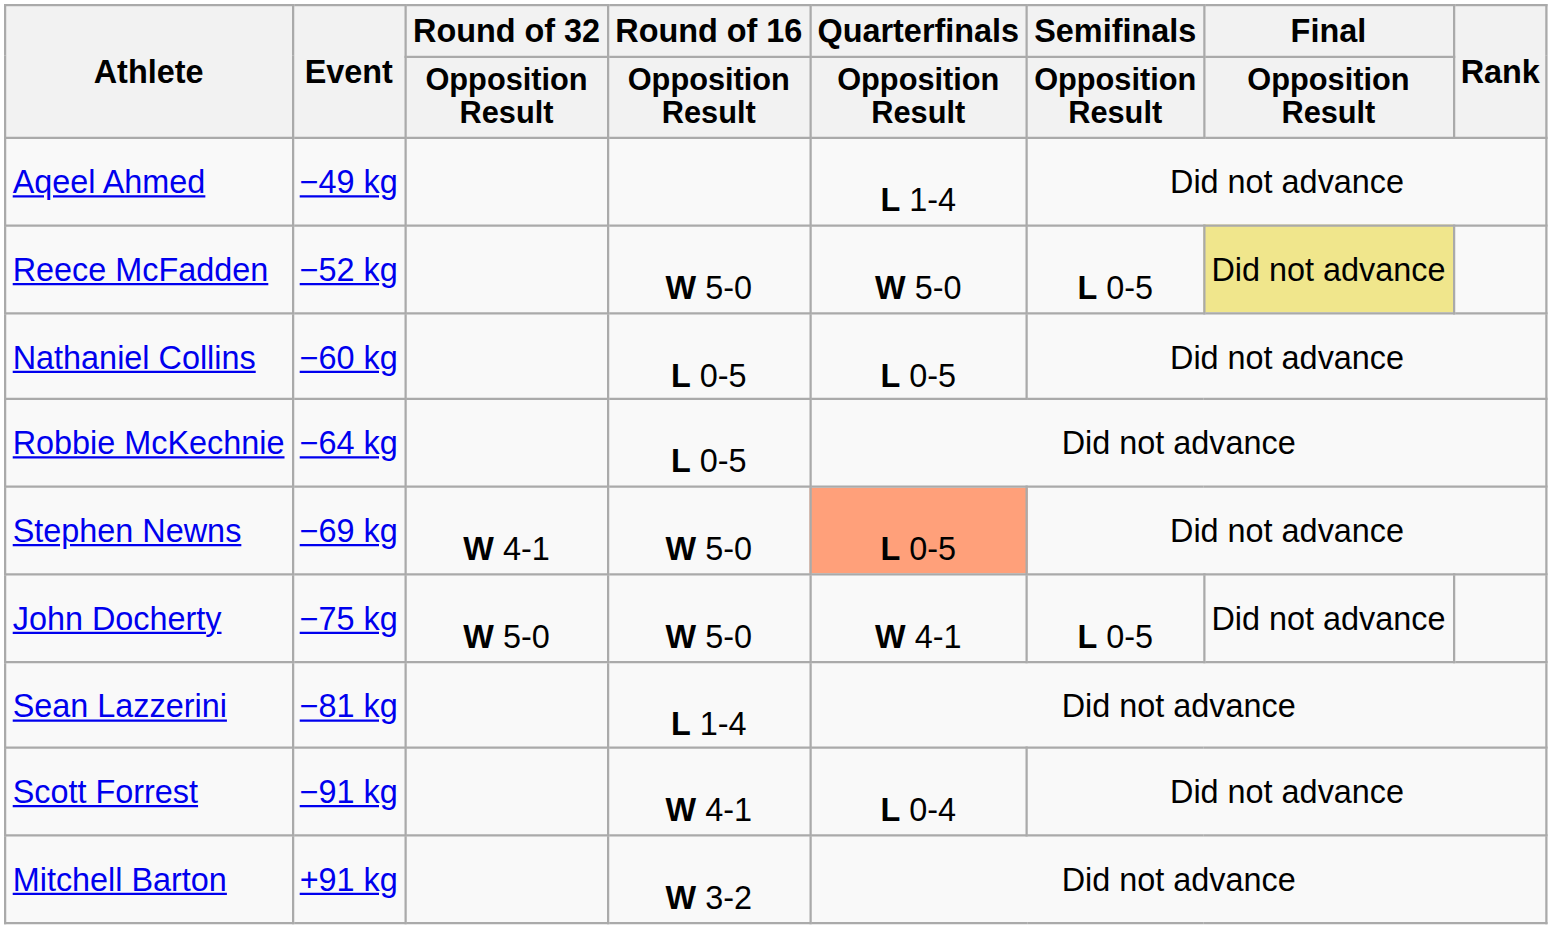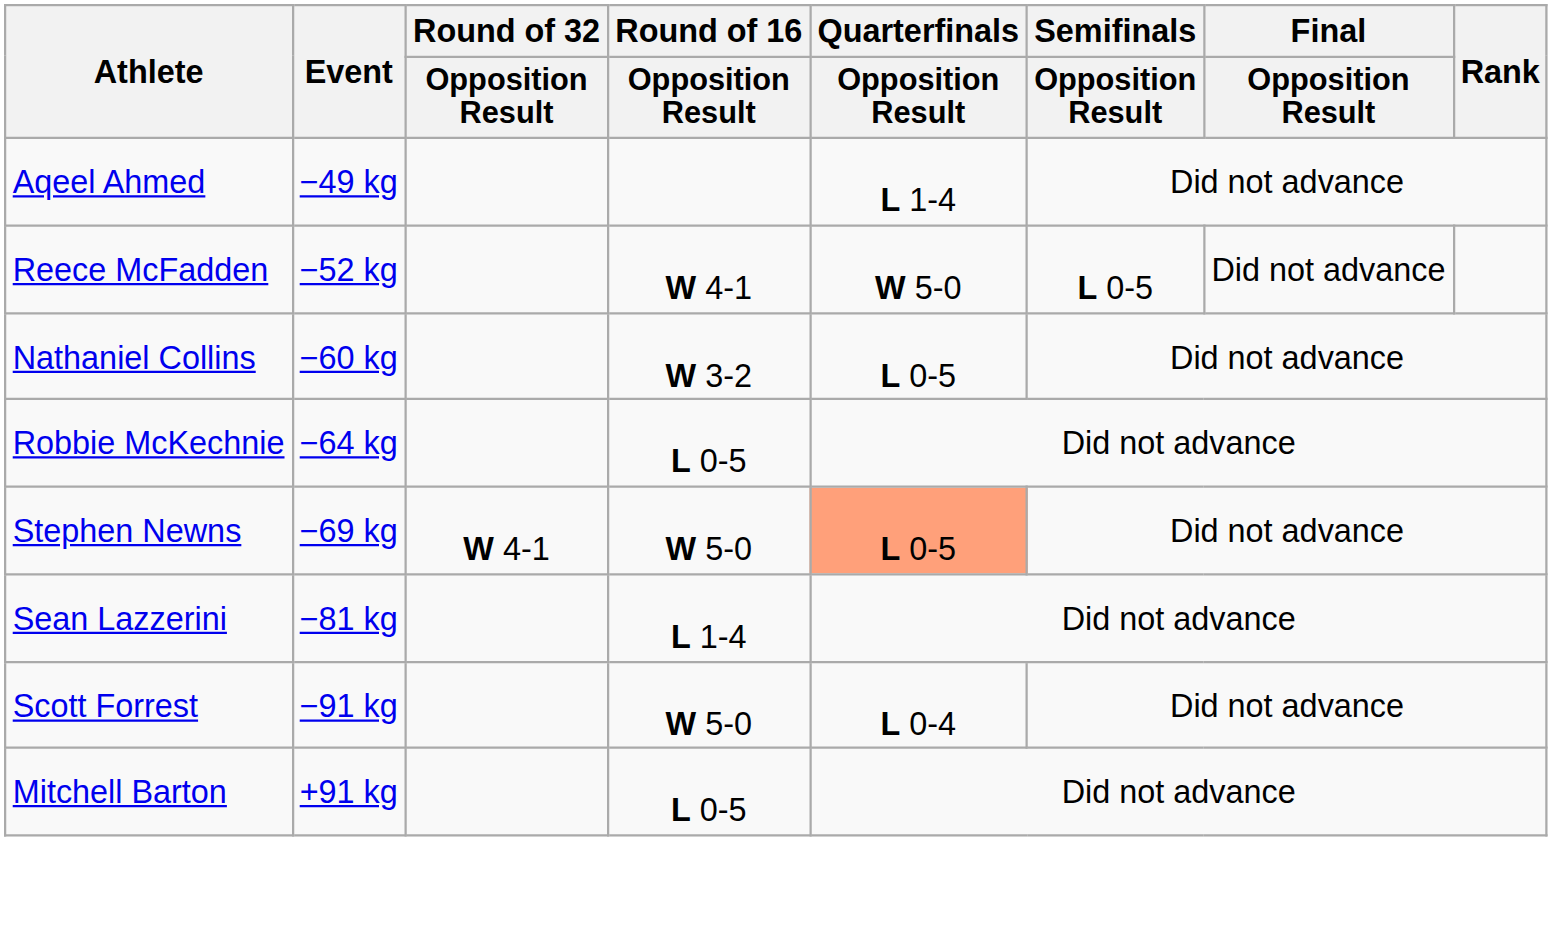Reece McFadden | Round of 16 / Opposition Result: W 5-0 -> W 4-1
Reece McFadden | Final / Opposition Result: khaki background -> no background
Nathaniel Collins | Round of 16 / Opposition Result: L 0-5 -> W 3-2
- row: John Docherty | −75 kg | W 5-0 | W 5-0 | W 4-1 | L 0-5 | Did not advance
Scott Forrest | Round of 16 / Opposition Result: W 4-1 -> W 5-0
Mitchell Barton | Round of 16 / Opposition Result: W 3-2 -> L 0-5
